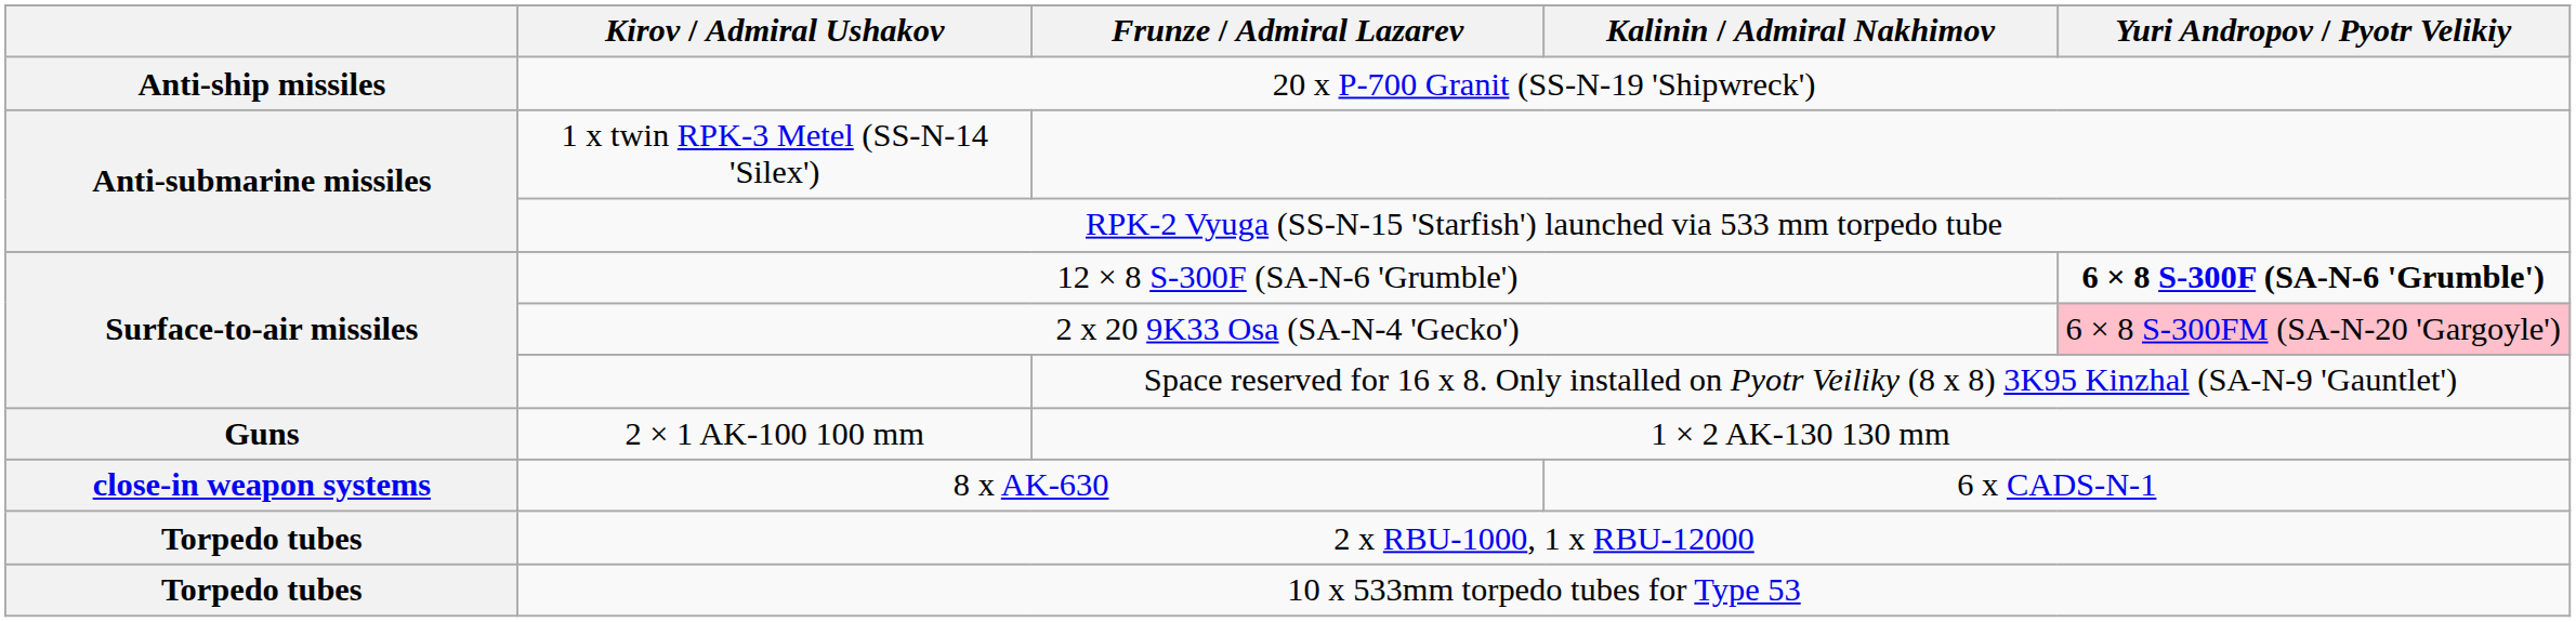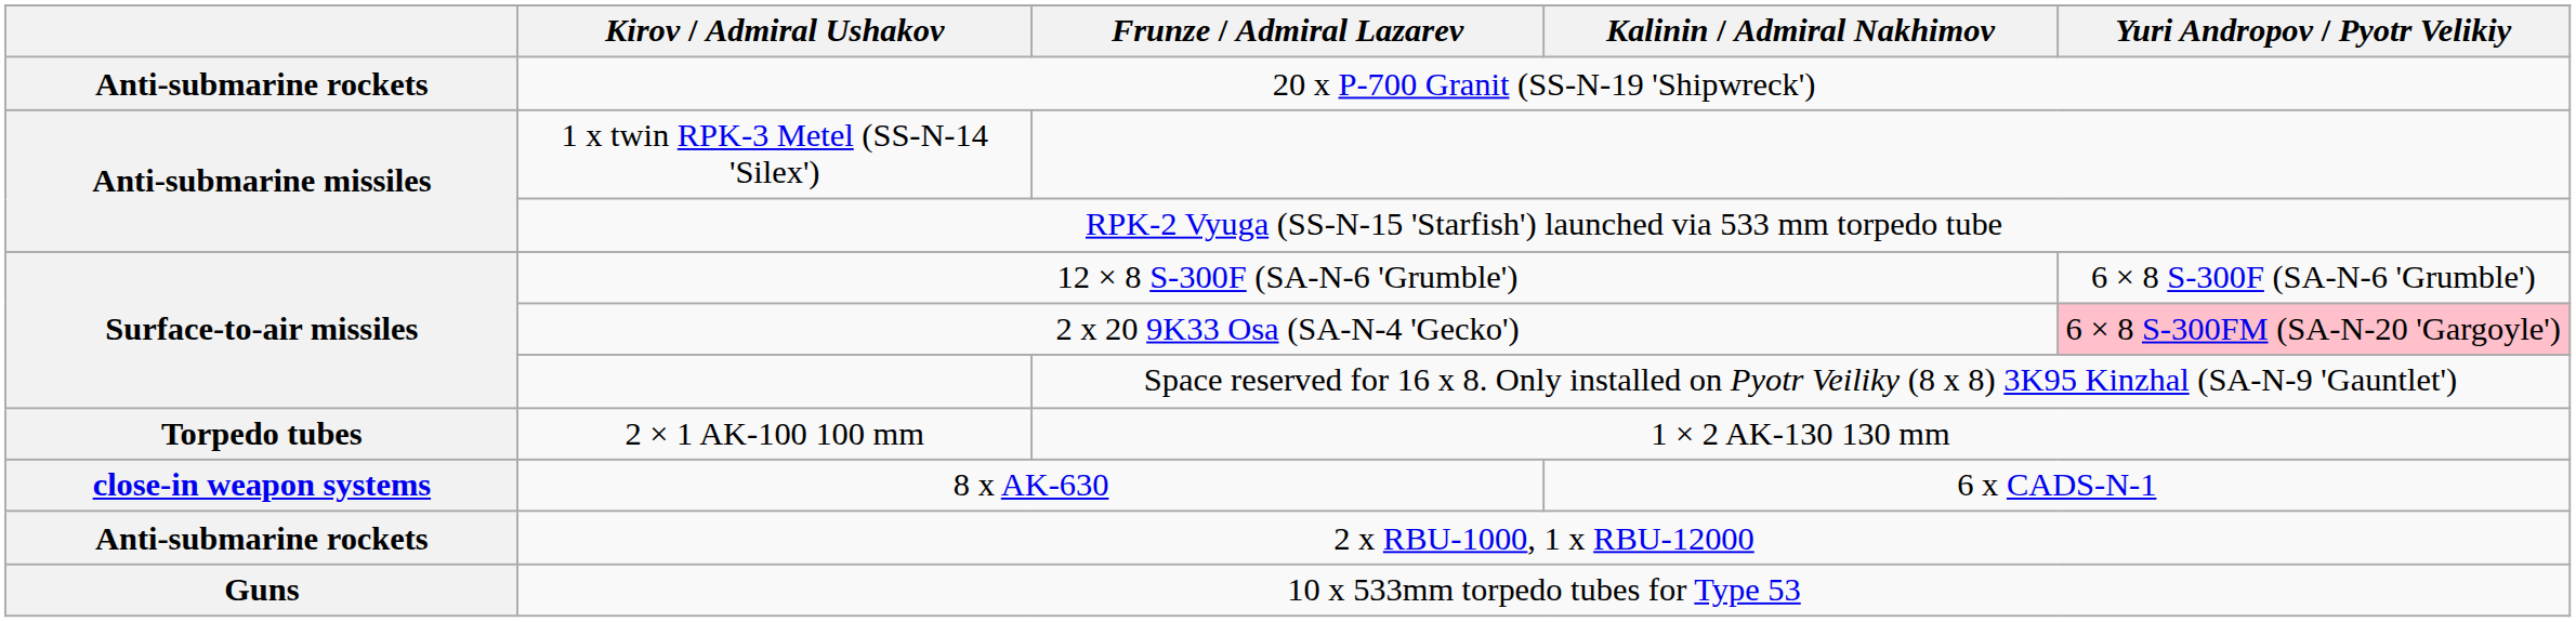20 x P-700 Granit (SS-N-19 'Shipwreck') | column 1: Anti-ship missiles -> Anti-submarine rockets
12 × 8 S-300F (SA-N-6 'Grumble') | Yuri Andropov / Pyotr Velikiy: bold -> normal
2 × 1 AK-100 100 mm | column 1: Guns -> Torpedo tubes
2 x RBU-1000, 1 x RBU-12000 | column 1: Torpedo tubes -> Anti-submarine rockets
10 x 533mm torpedo tubes for Type 53 | column 1: Torpedo tubes -> Guns
